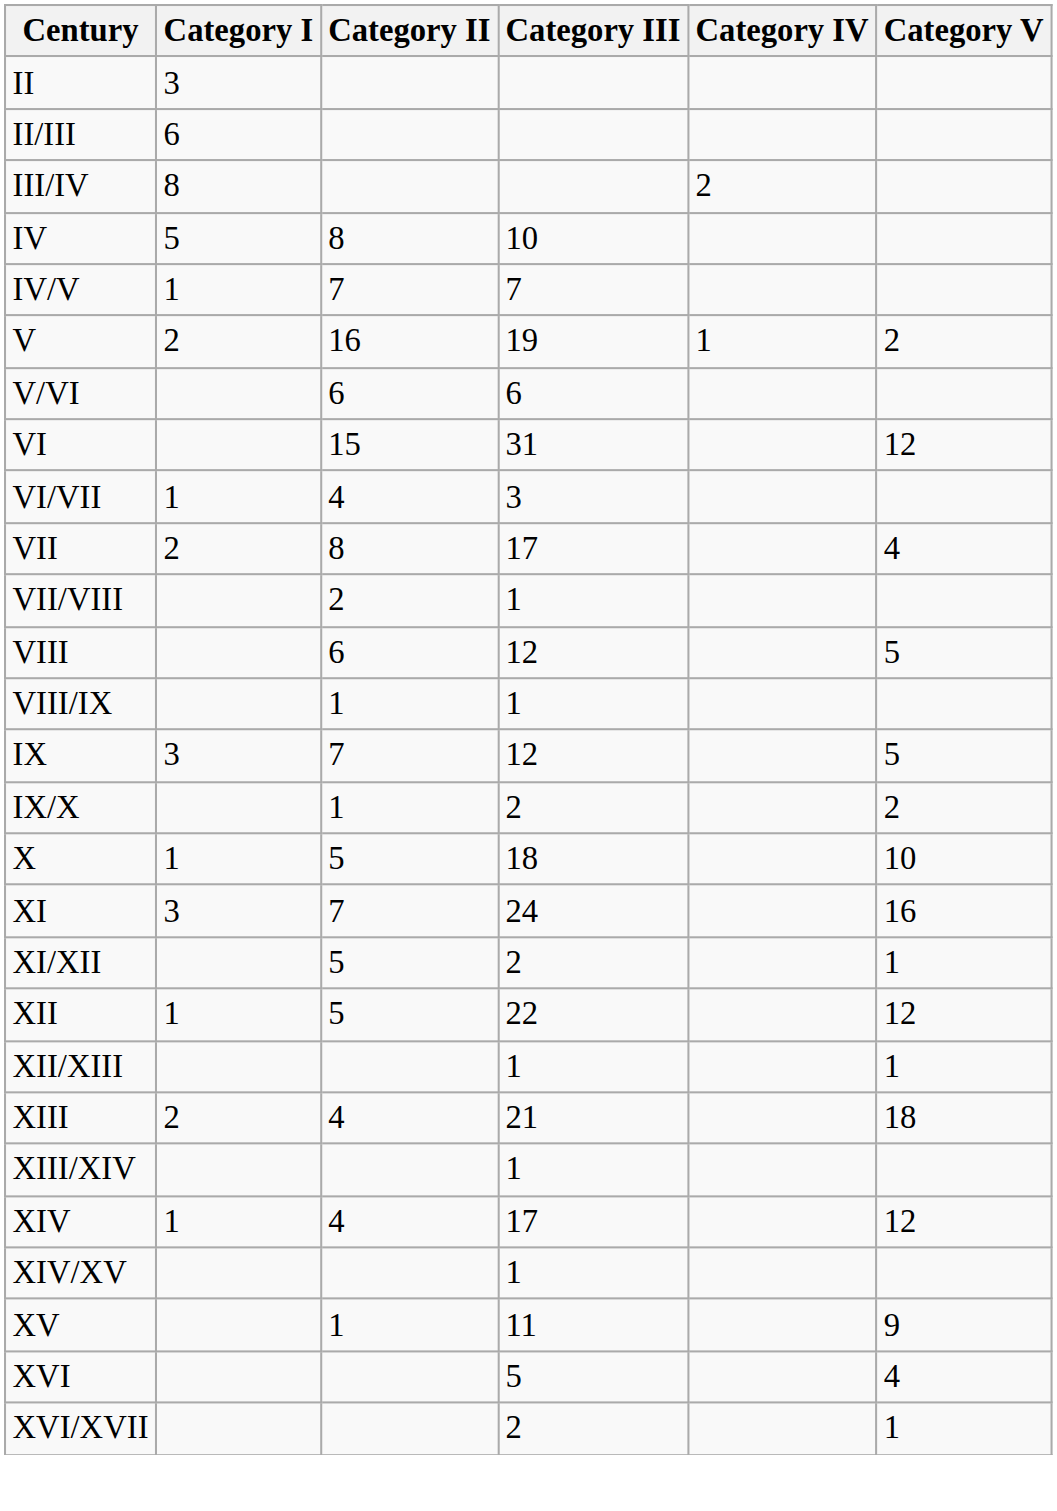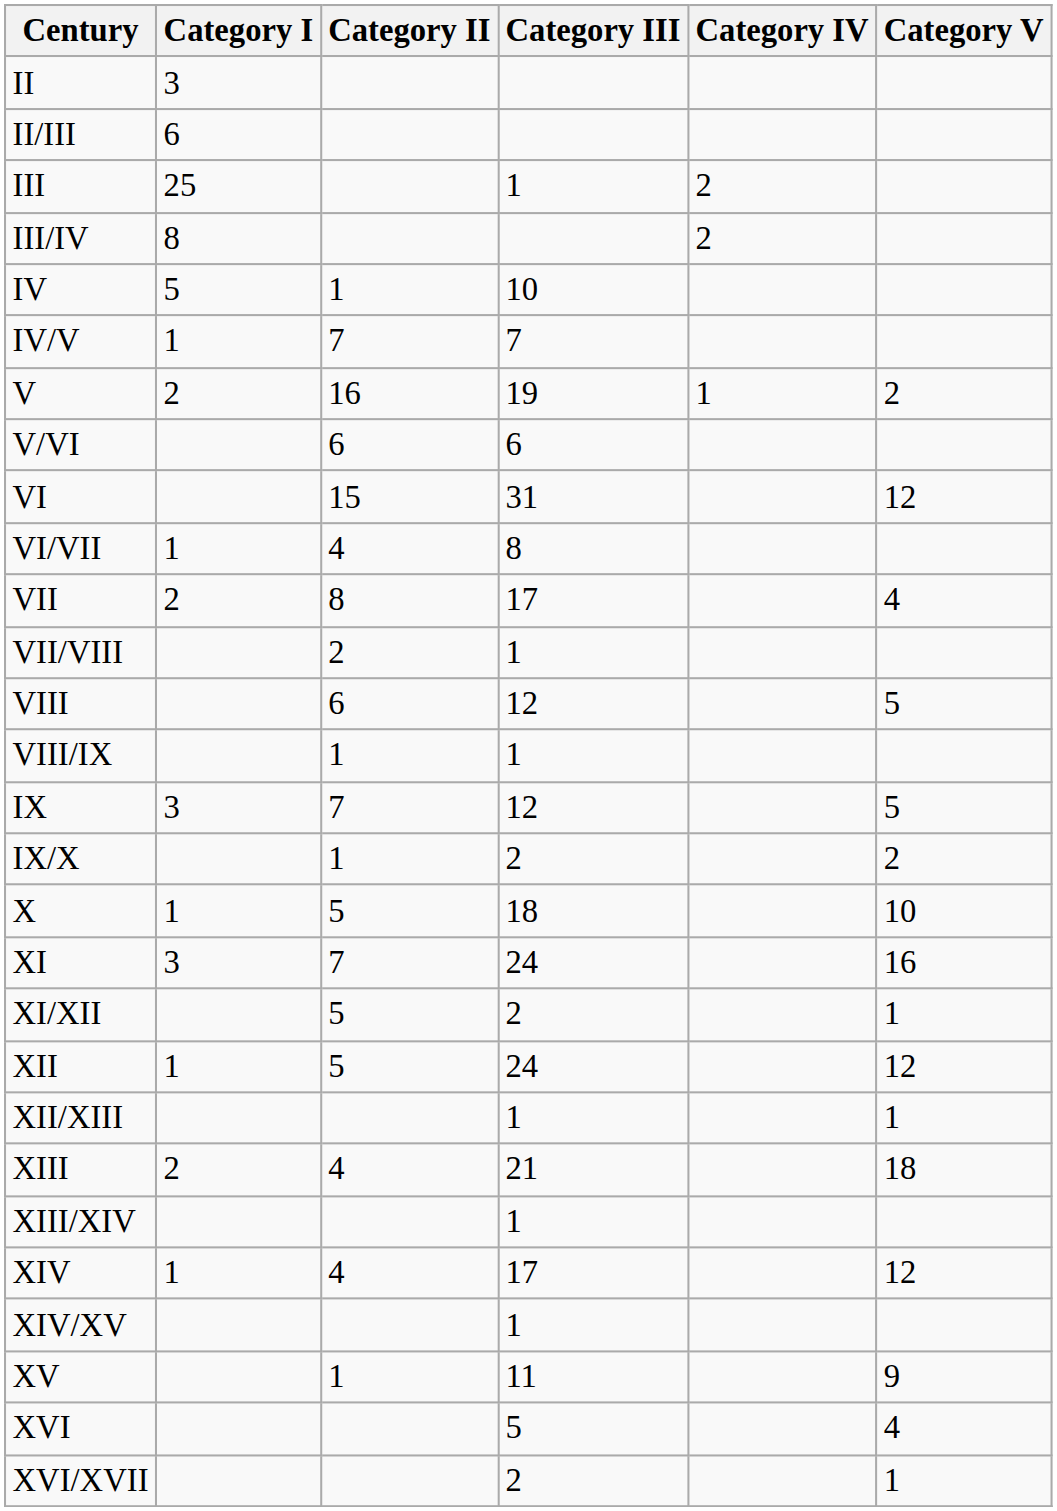+ row: III | 25 | 1 | 2
IV | Category II: 8 -> 1
VI/VII | Category III: 3 -> 8
XII | Category III: 22 -> 24
